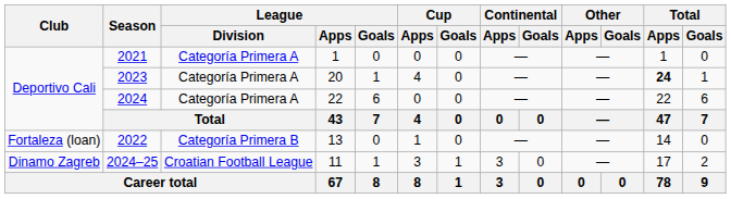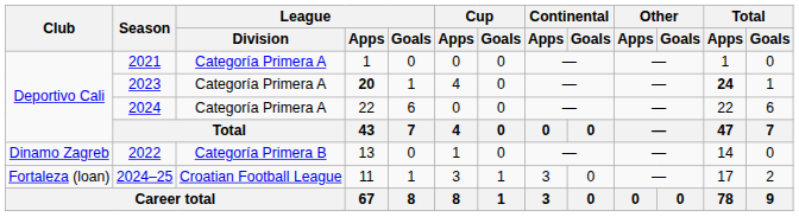2023 | League / Apps: normal -> bold
2022 | Club: Fortaleza (loan) -> Dinamo Zagreb
2024–25 | Club: Dinamo Zagreb -> Fortaleza (loan)
